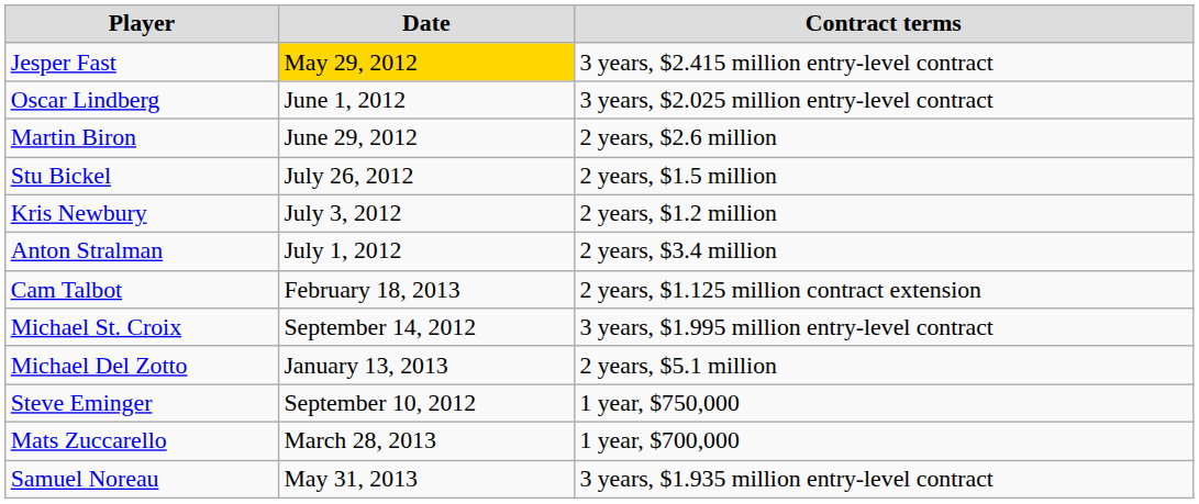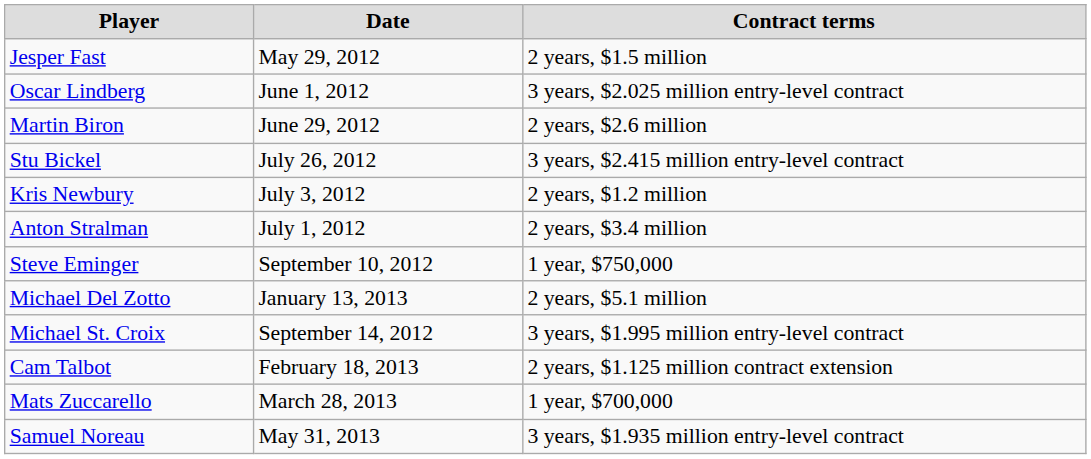Jesper Fast | Date: gold background -> no background
Jesper Fast | Contract terms: 3 years, $2.415 million entry-level contract -> 2 years, $1.5 million
Stu Bickel | Contract terms: 2 years, $1.5 million -> 3 years, $2.415 million entry-level contract
rows swapped: Steve Eminger <-> Cam Talbot
rows swapped: Michael St. Croix <-> Michael Del Zotto
